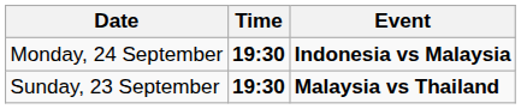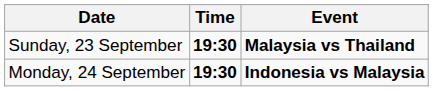rows swapped: Sunday, 23 September <-> Monday, 24 September
